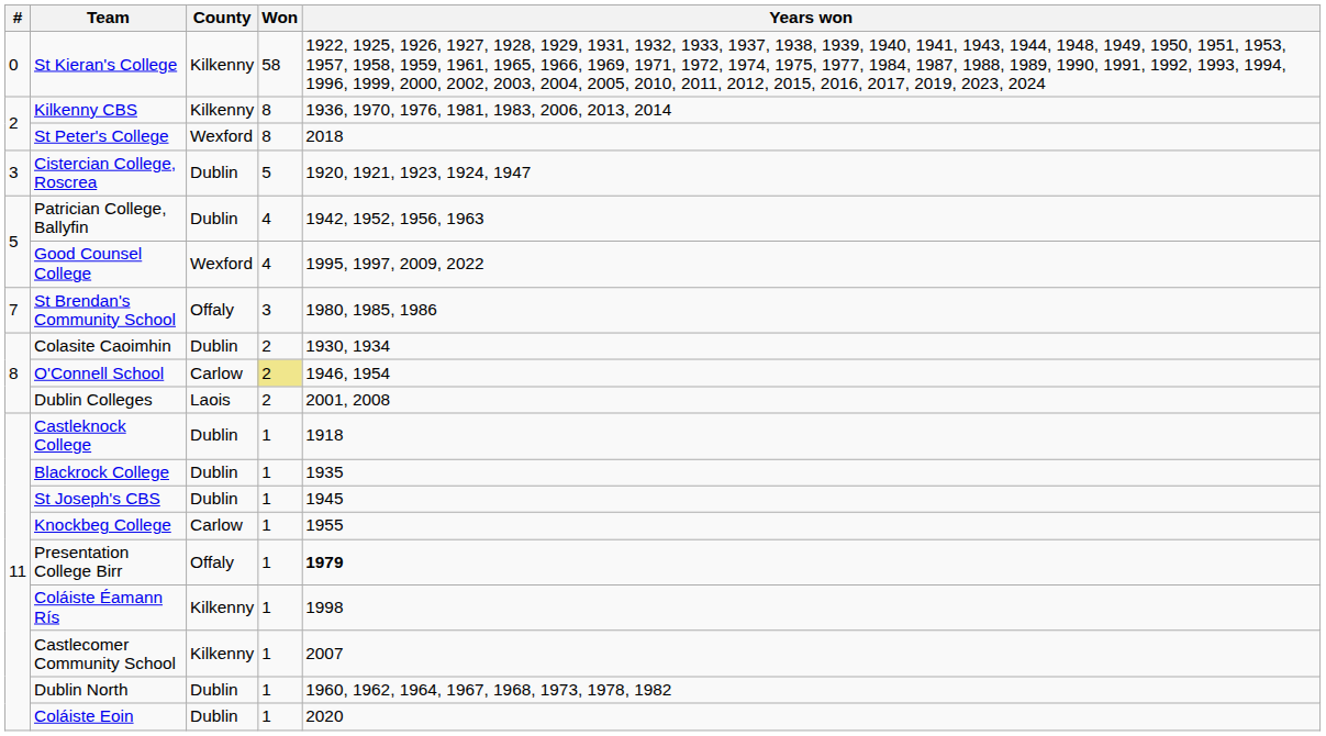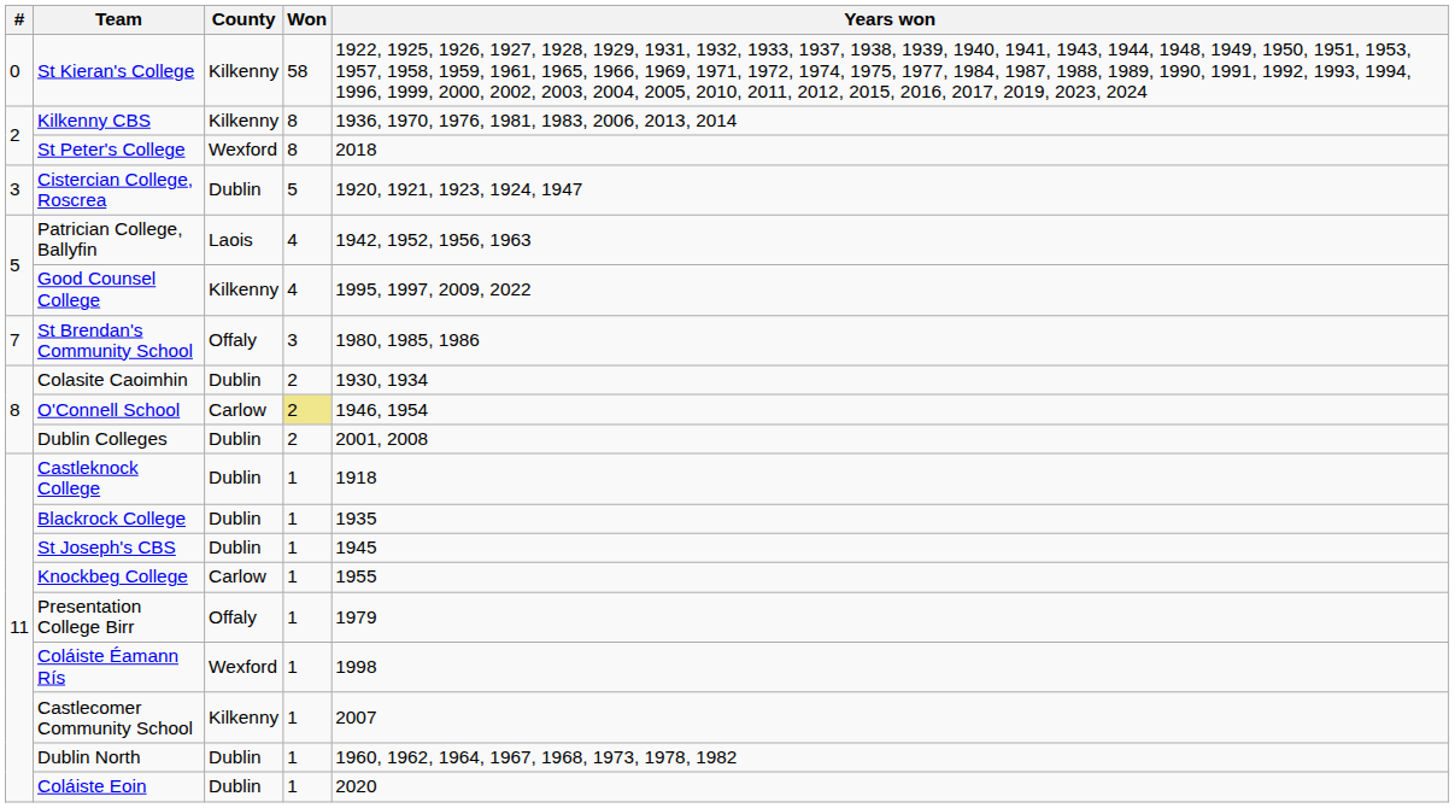Patrician College, Ballyfin | County: Dublin -> Laois
Good Counsel College | County: Wexford -> Kilkenny
Dublin Colleges | County: Laois -> Dublin
Presentation College Birr | Years won: bold -> normal
Coláiste Éamann Rís | County: Kilkenny -> Wexford
